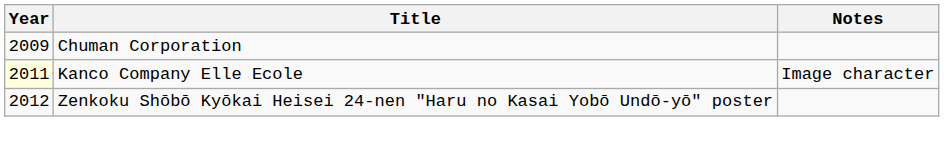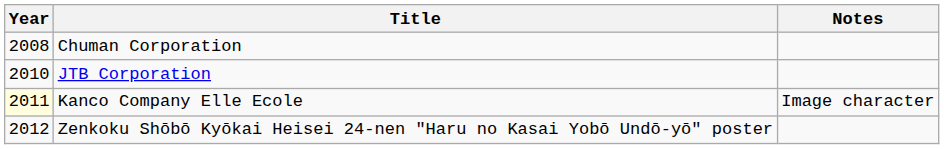Chuman Corporation | Year: 2009 -> 2008
+ row: 2010 | JTB Corporation
